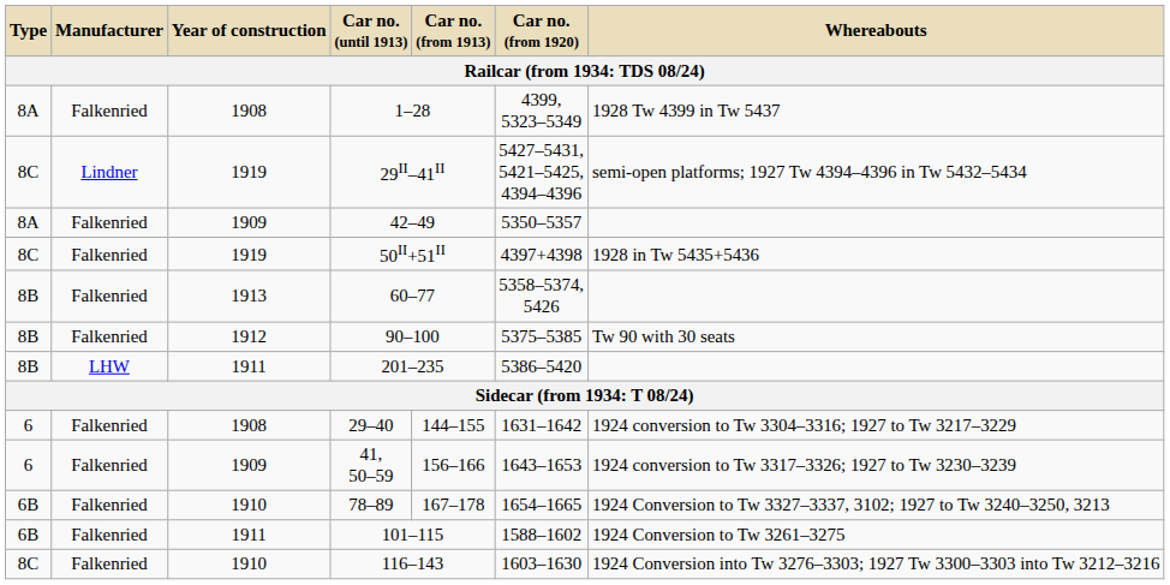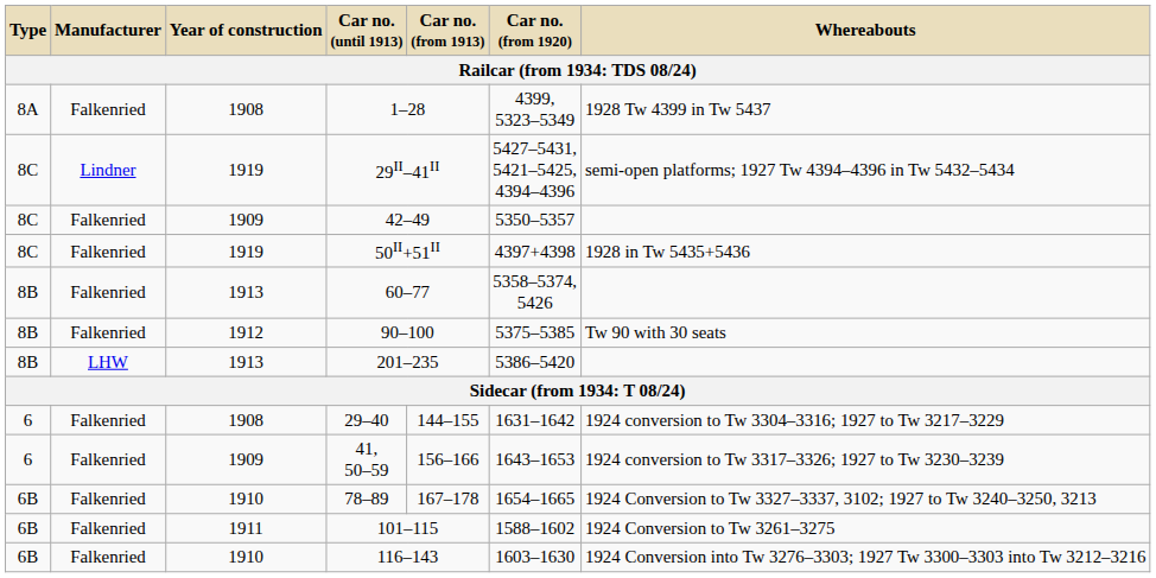42–49 | Type: 8A -> 8C
201–235 | Year of construction: 1911 -> 1913
116–143 | Type: 8C -> 6B
